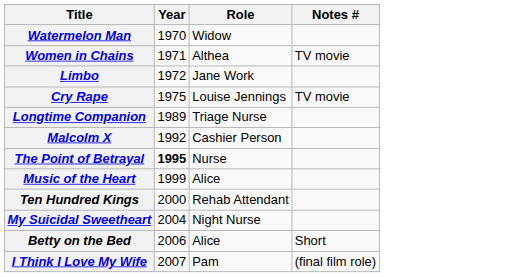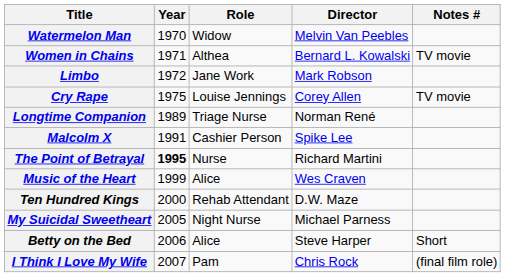+ column: Director | Melvin Van Peebles | Bernard L. Kowalski | Mark Robson | Corey Allen | Norman René | Spike Lee | Richard Martini | Wes Craven | D.W. Maze | Michael Parness | Steve Harper | Chris Rock
Malcolm X | Year: 1992 -> 1991
My Suicidal Sweetheart | Year: 2004 -> 2005
